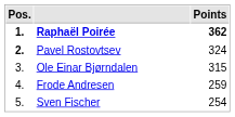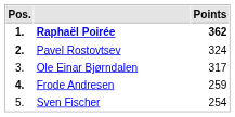Ole Einar Bjørndalen | Points: 315 -> 317
Frode Andresen | Pos.: normal -> bold
